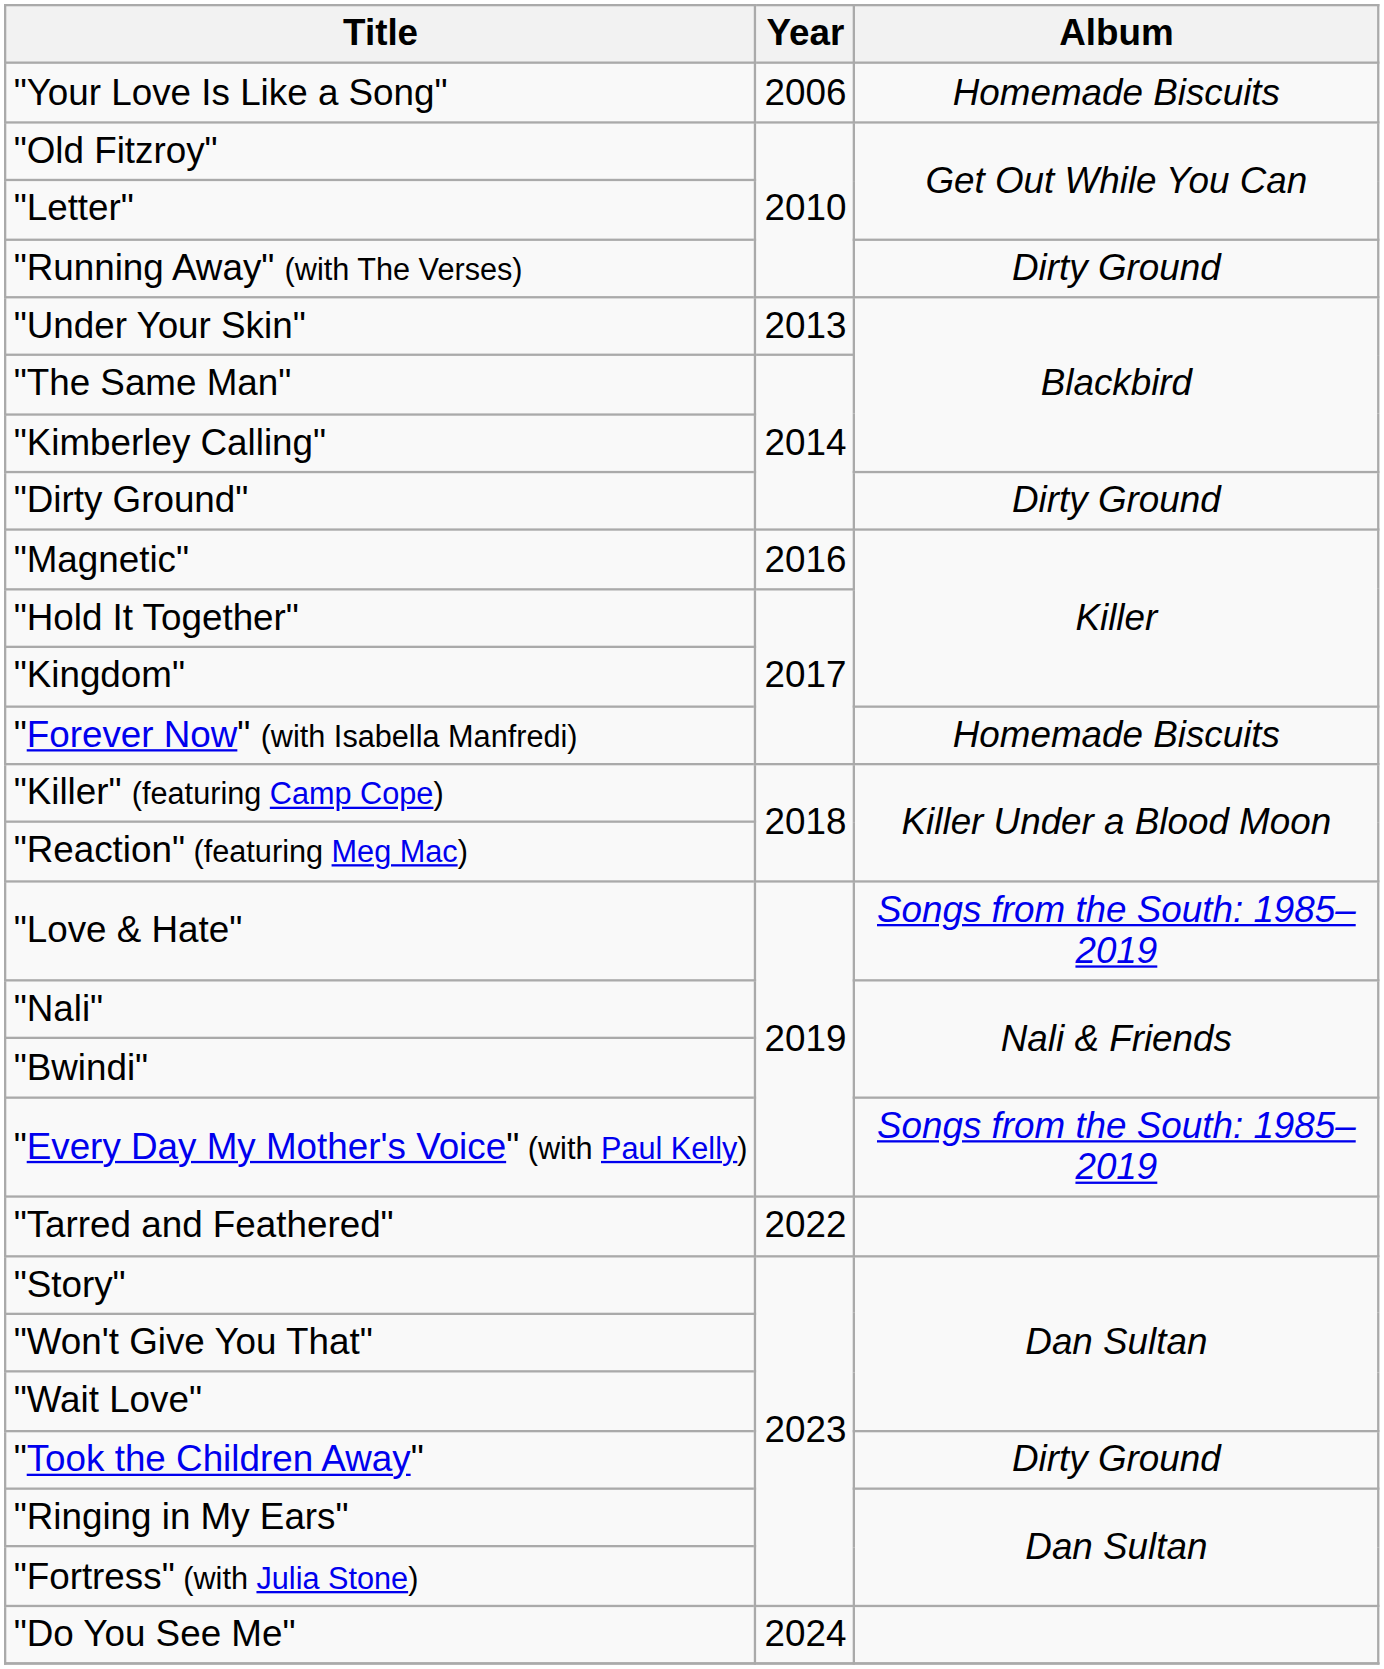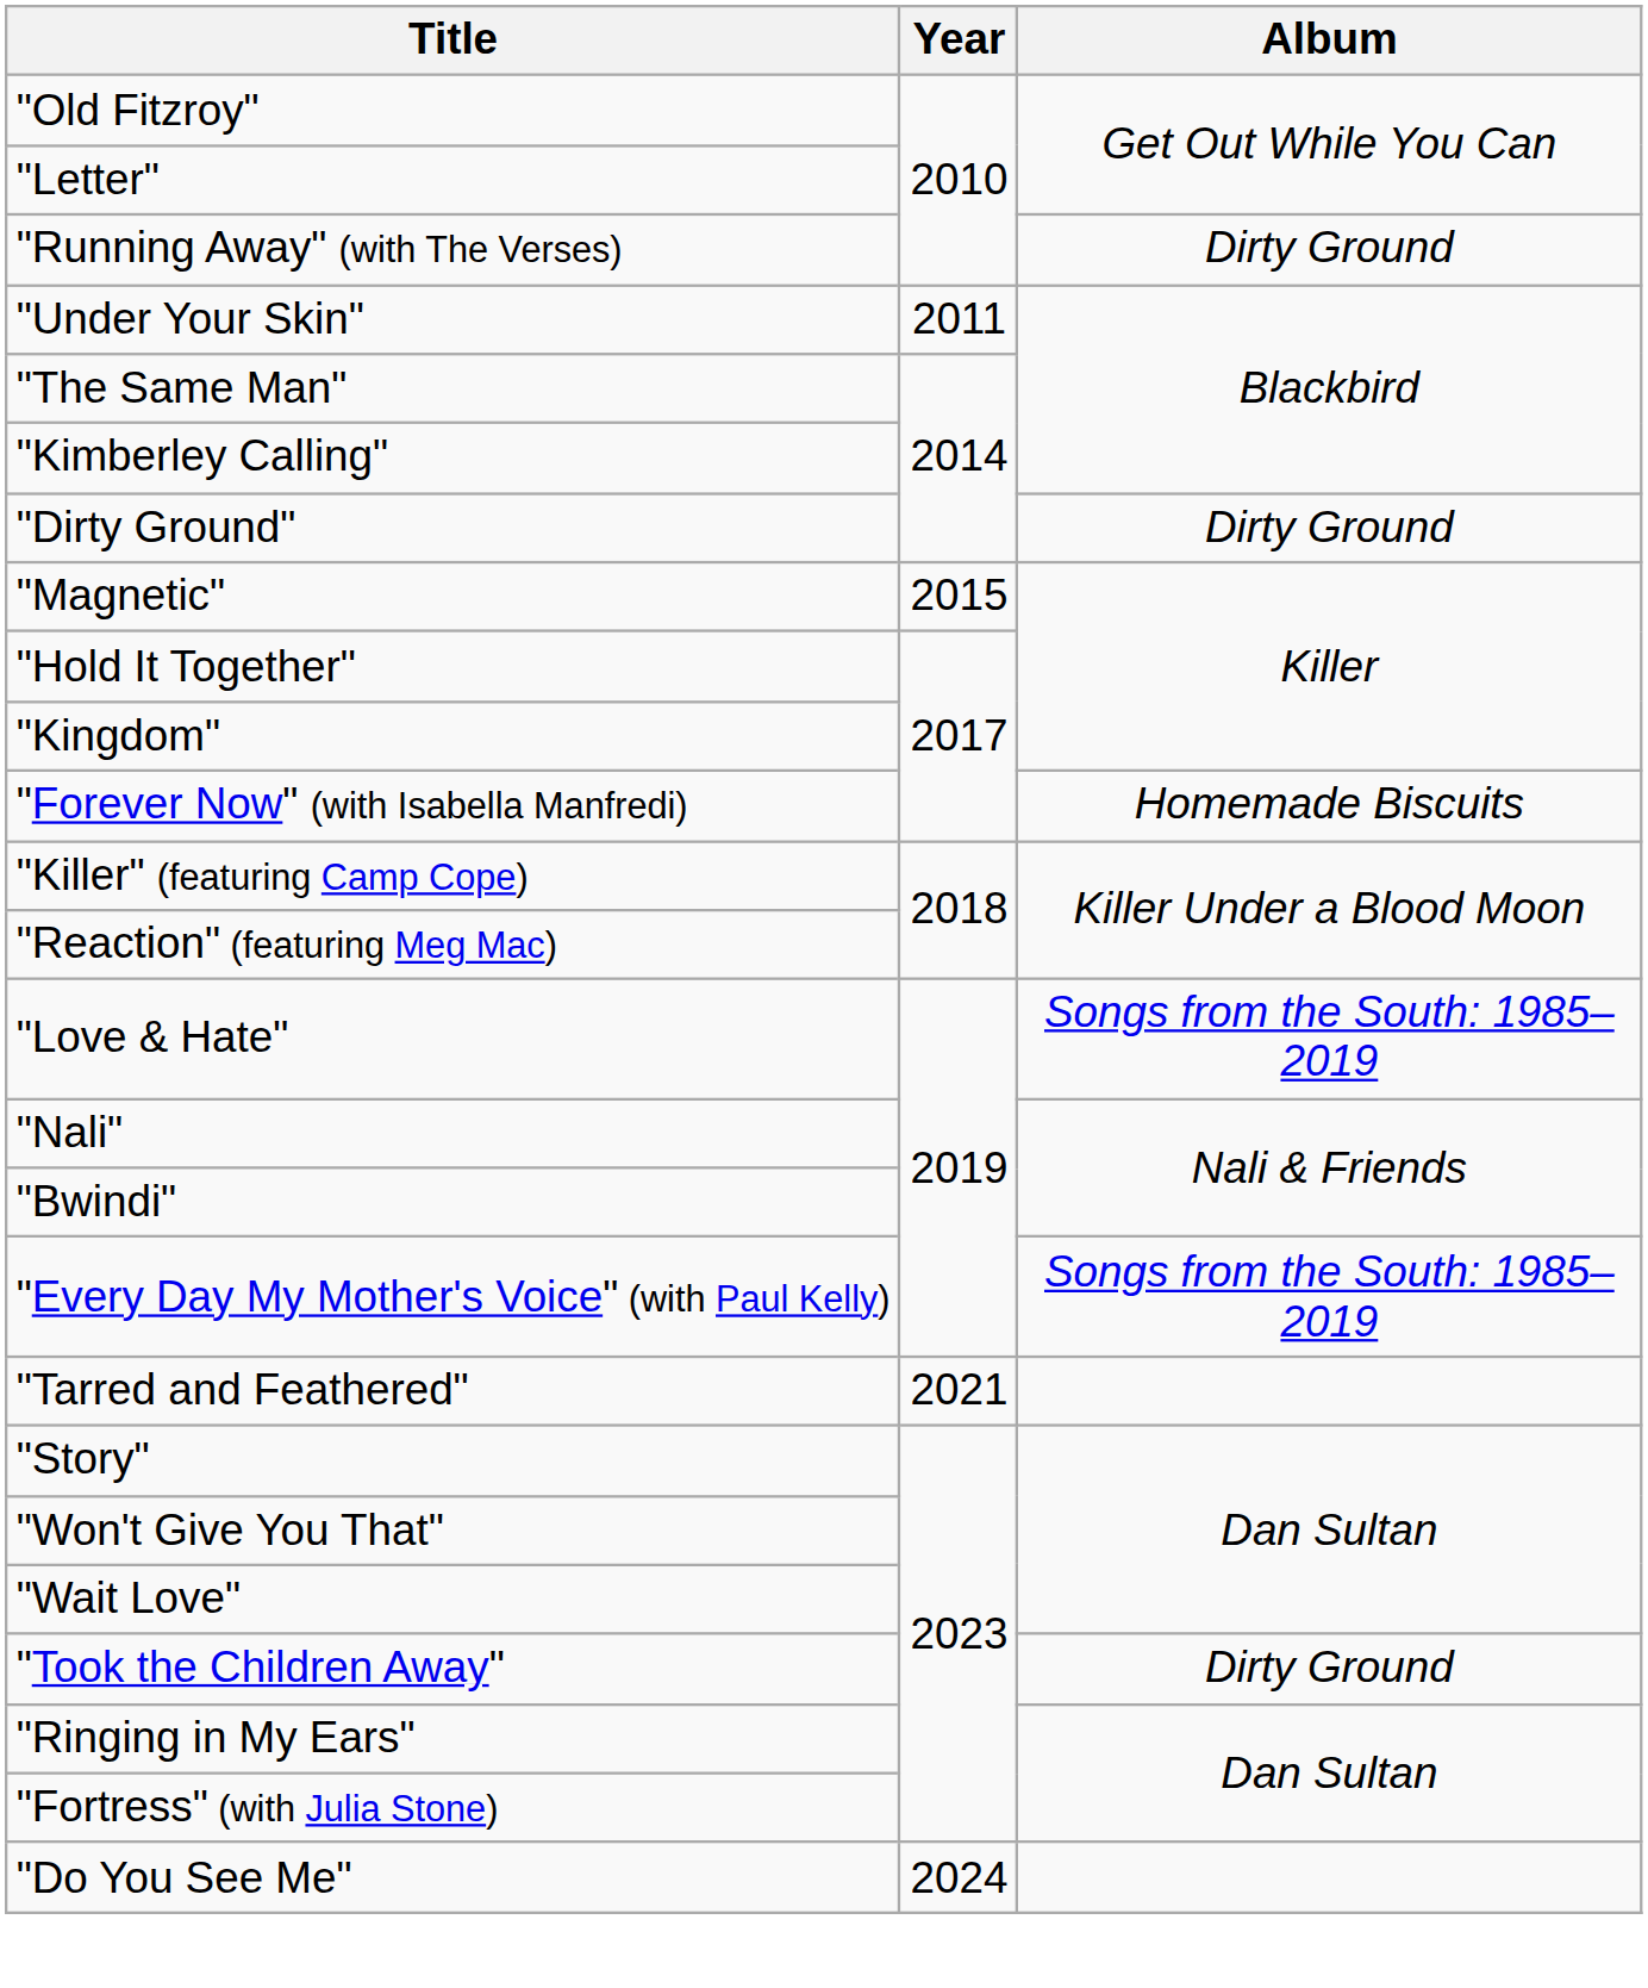- row: "Your Love Is Like a Song" | 2006 | Homemade Biscuits
"Under Your Skin" | Year: 2013 -> 2011
"Magnetic" | Year: 2016 -> 2015
"Tarred and Feathered" | Year: 2022 -> 2021
